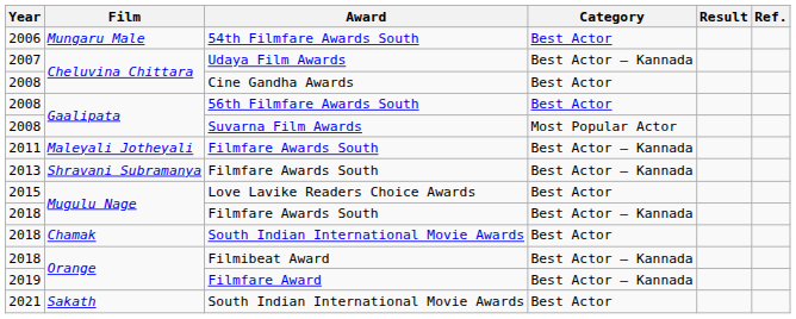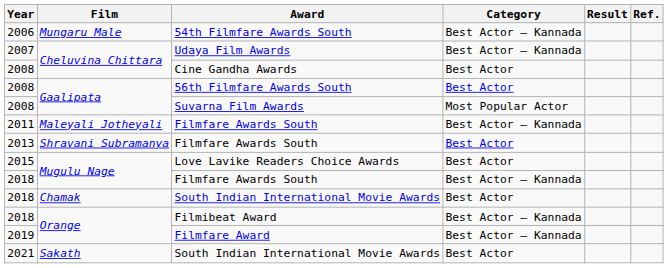54th Filmfare Awards South | Category: Best Actor -> Best Actor – Kannada
Shravani Subramanya / Filmfare Awards South | Category: Best Actor – Kannada -> Best Actor
